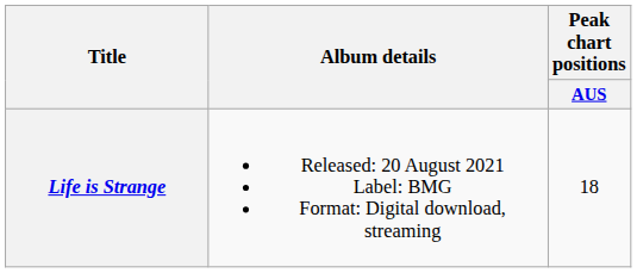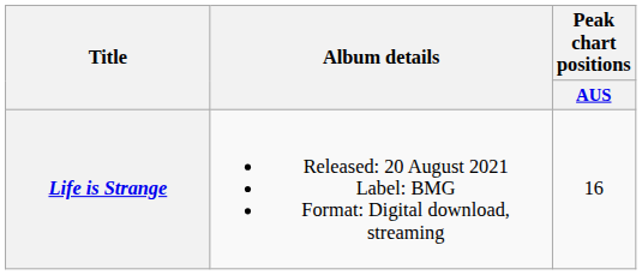Life is Strange | Peak chart positions / AUS: 18 -> 16
